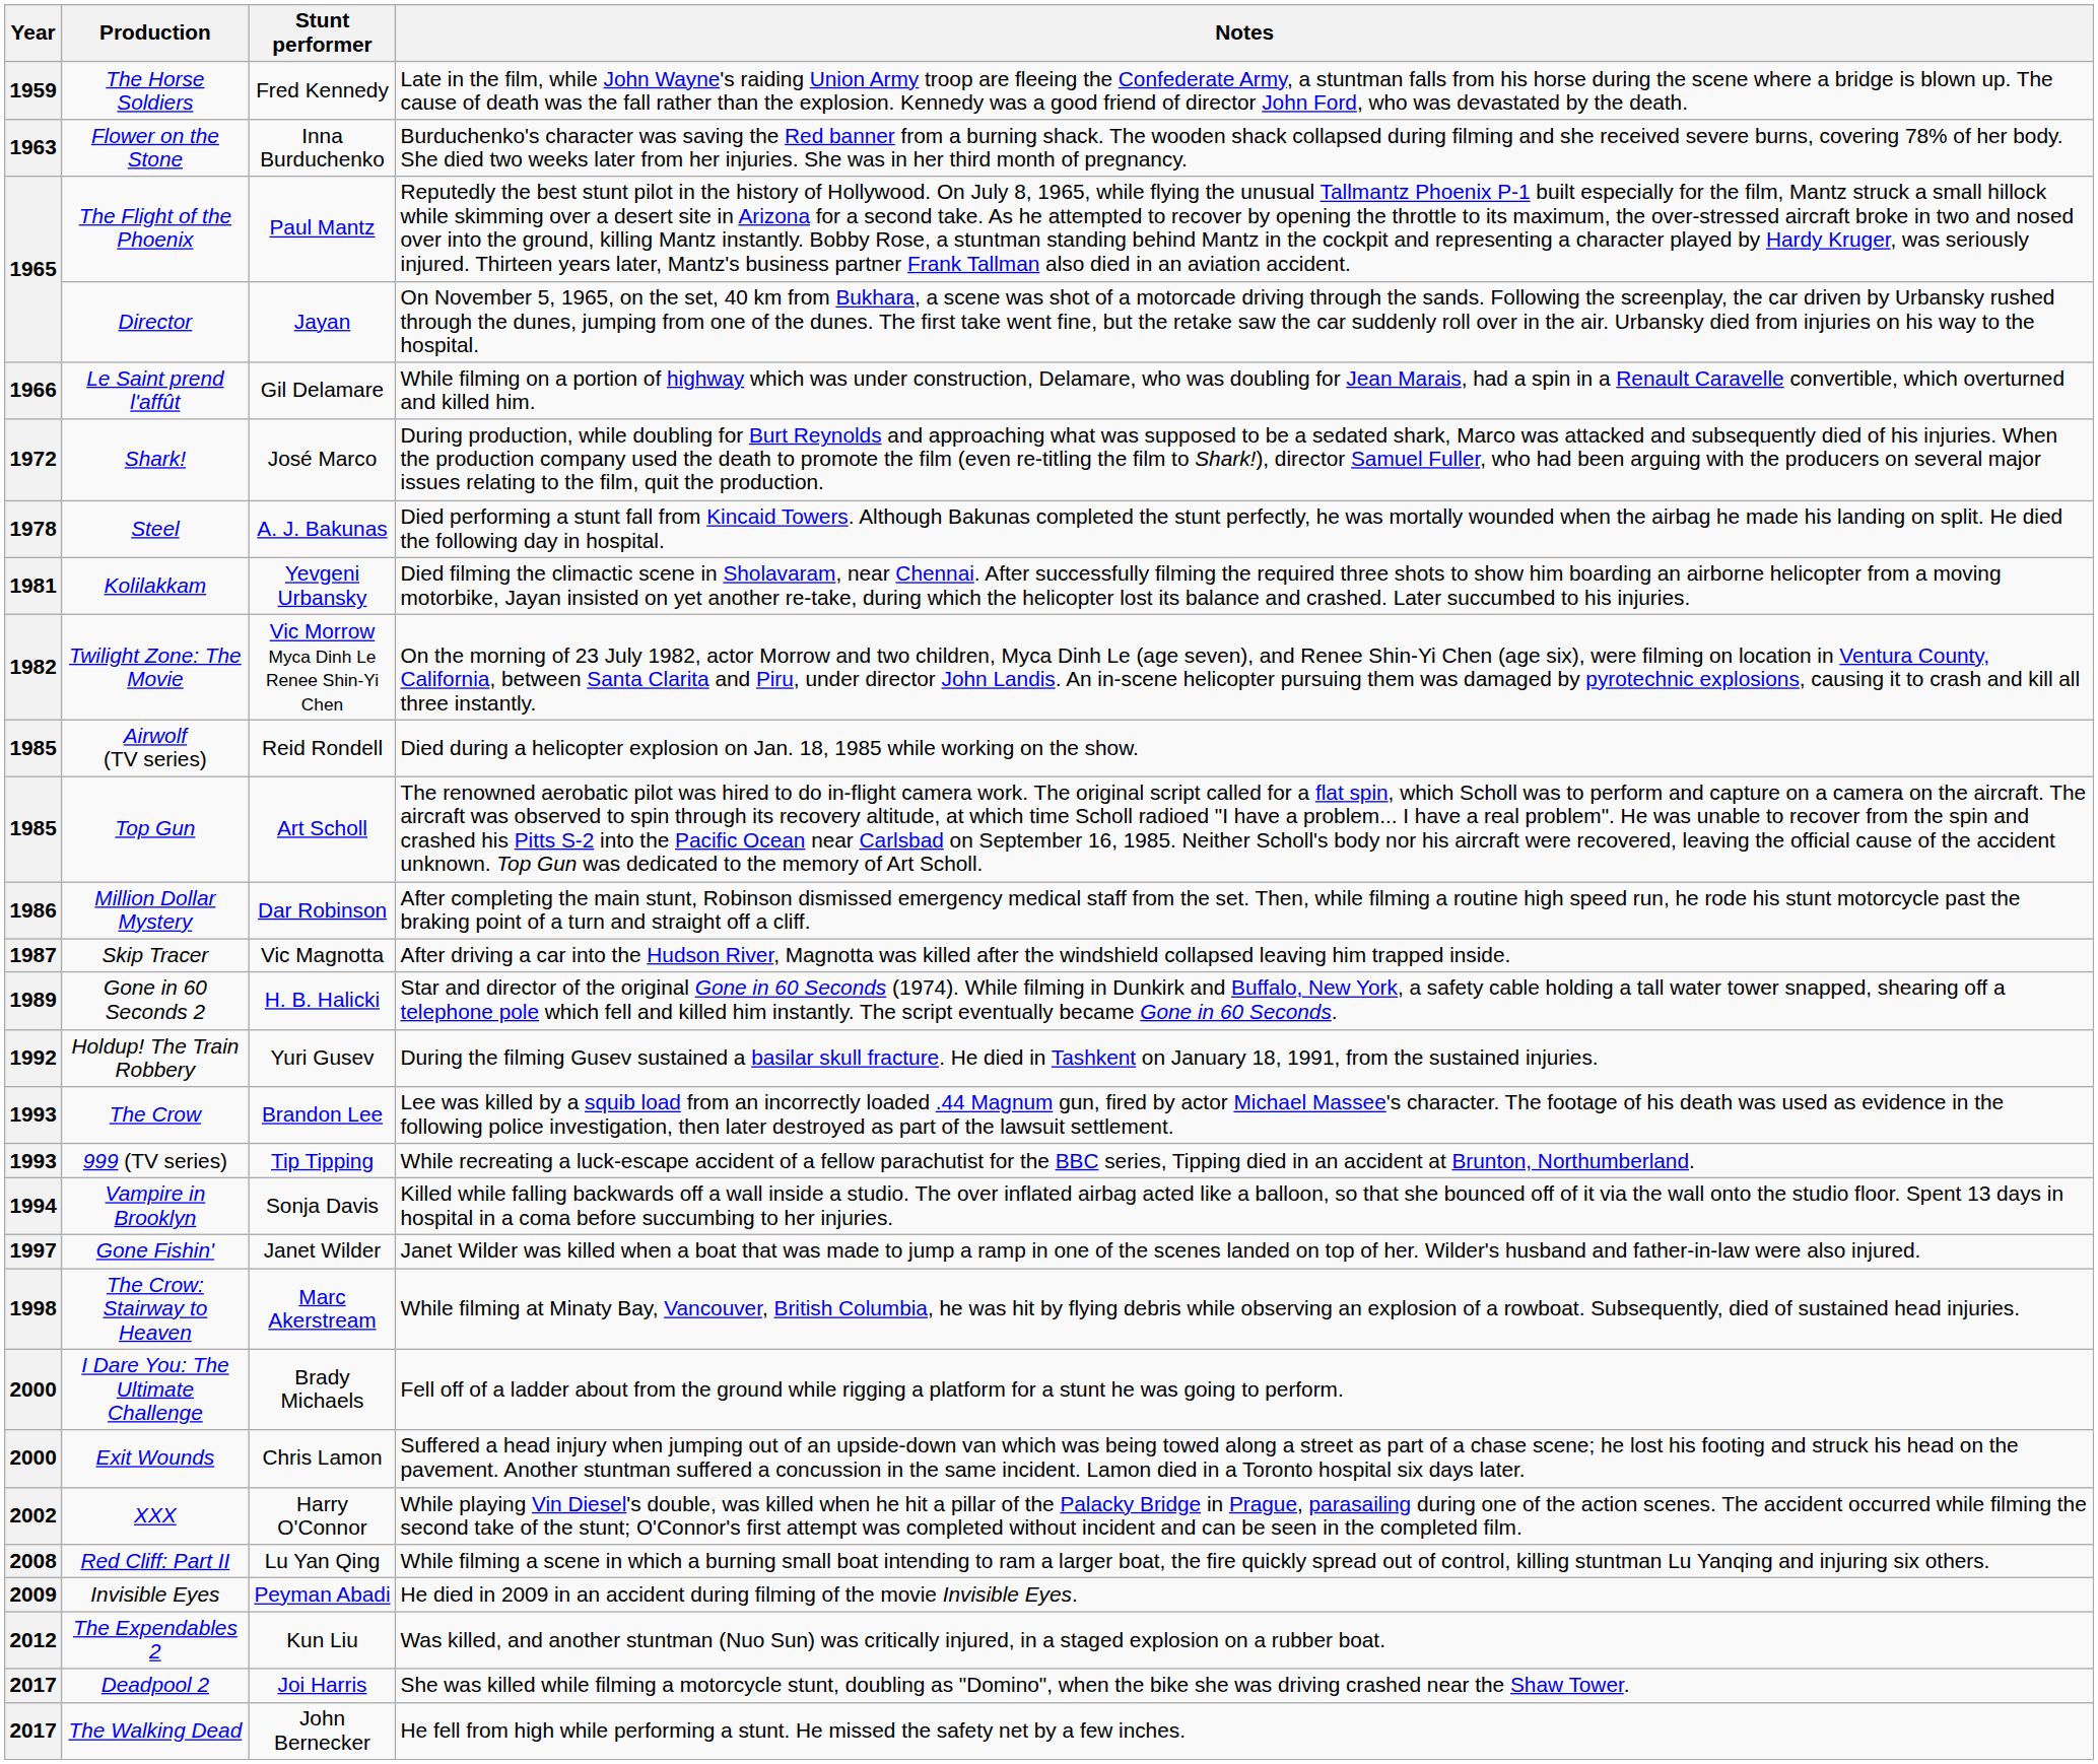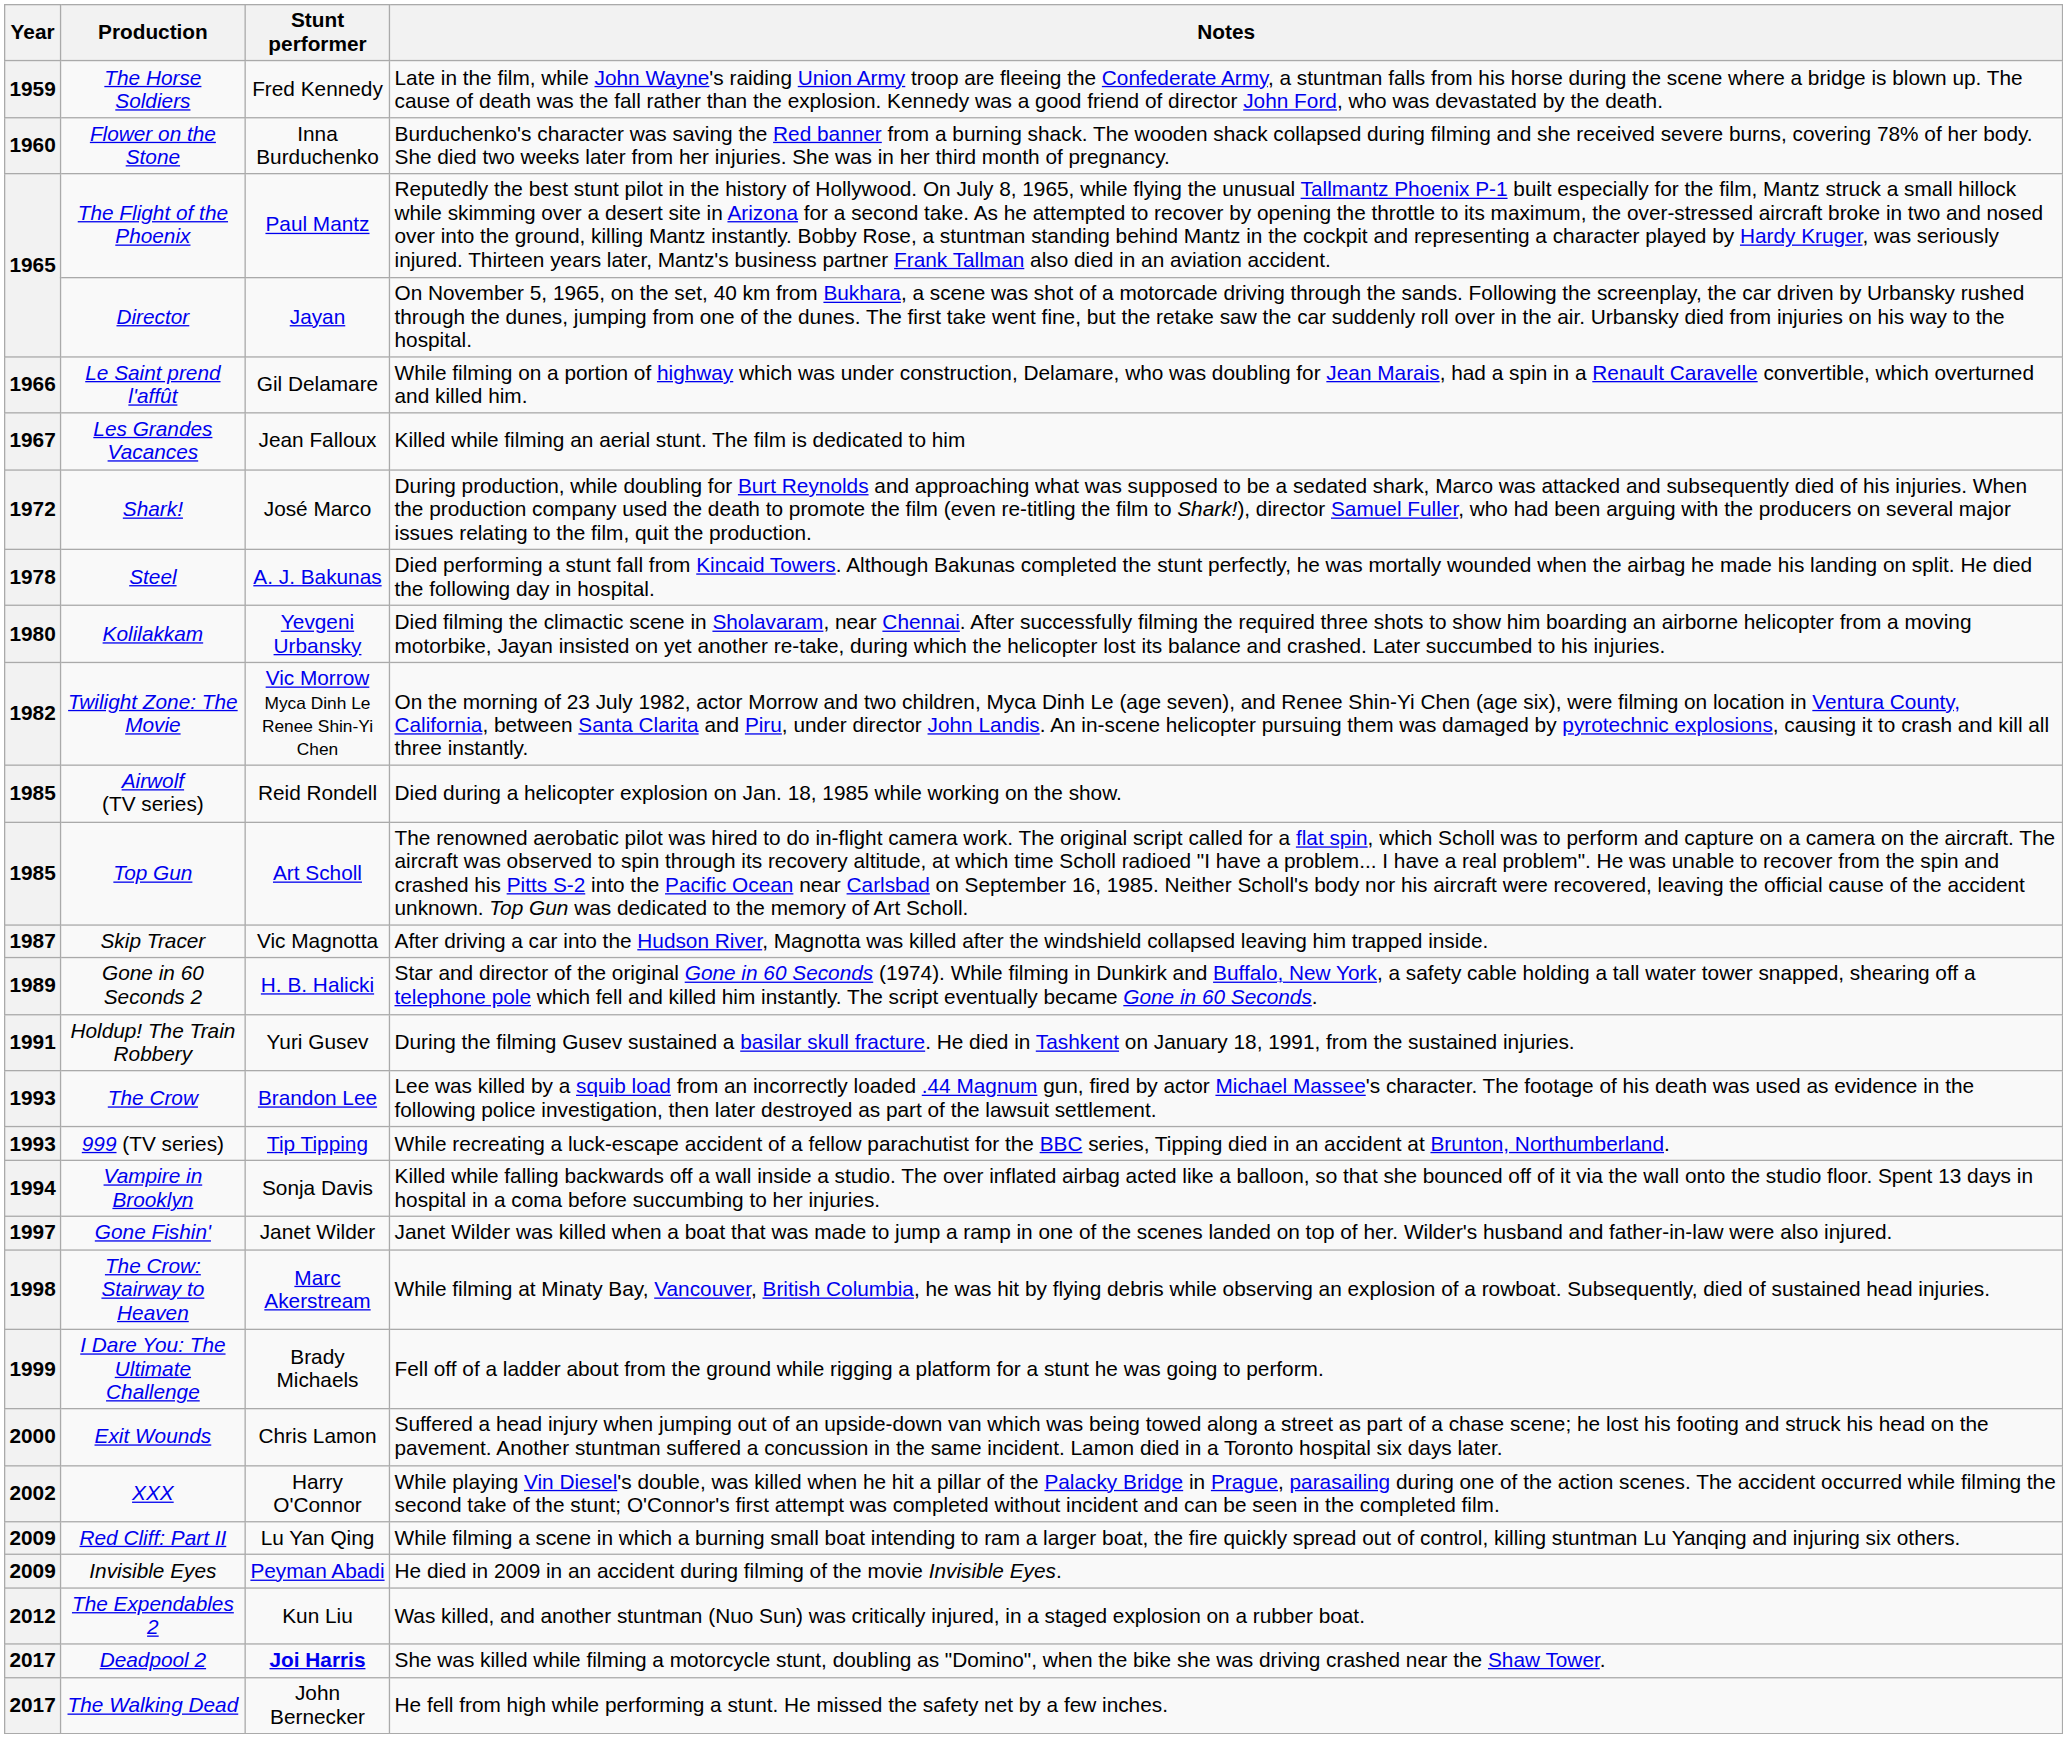Flower on the Stone | Year: 1963 -> 1960
+ row: 1967 | Les Grandes Vacances | Jean Falloux | Killed while filming an aerial stunt. The film is dedicated to him
Kolilakkam | Year: 1981 -> 1980
- row: 1986 | Million Dollar Mystery | Dar Robinson | After completing the main stunt, Robinson dismissed emergency medical staff from the set. Then, while filming a routine high speed run, he rode his stunt motorcycle past the braking point of a turn and straight off a cliff.
Holdup! The Train Robbery | Year: 1992 -> 1991
I Dare You: The Ultimate Challenge | Year: 2000 -> 1999
Red Cliff: Part II | Year: 2008 -> 2009
Deadpool 2 | Stunt performer: normal -> bold
